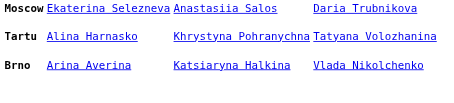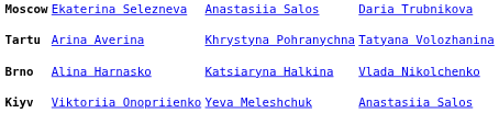Tartu | column 2: Alina Harnasko -> Arina Averina
Brno | column 2: Arina Averina -> Alina Harnasko
+ row: Kiyv | Viktoriia Onopriienko | Yeva Meleshchuk | Anastasiia Salos
